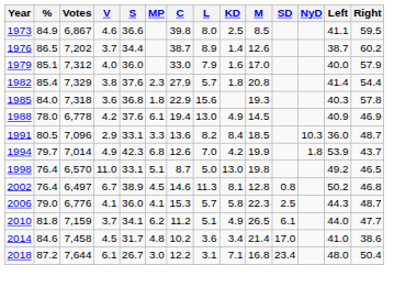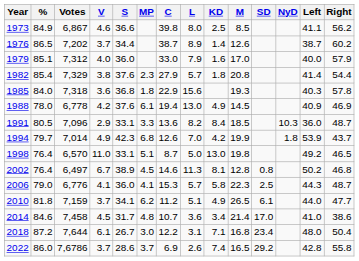1973 | Right: 59.5 -> 56.2
2014 | C: 10.2 -> 10.7
+ row: 2022 | 86.0 | 7,6786 | 3.7 | 28.6 | 3.7 | 6.9 | 2.6 | 7.4 | 16.5 | 29.2 | 42.8 | 55.8
